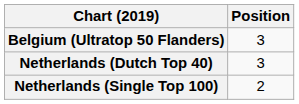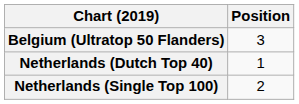Netherlands (Dutch Top 40) | Position: 3 -> 1
